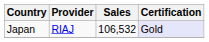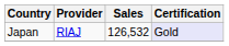Japan | Sales: 106,532 -> 126,532
